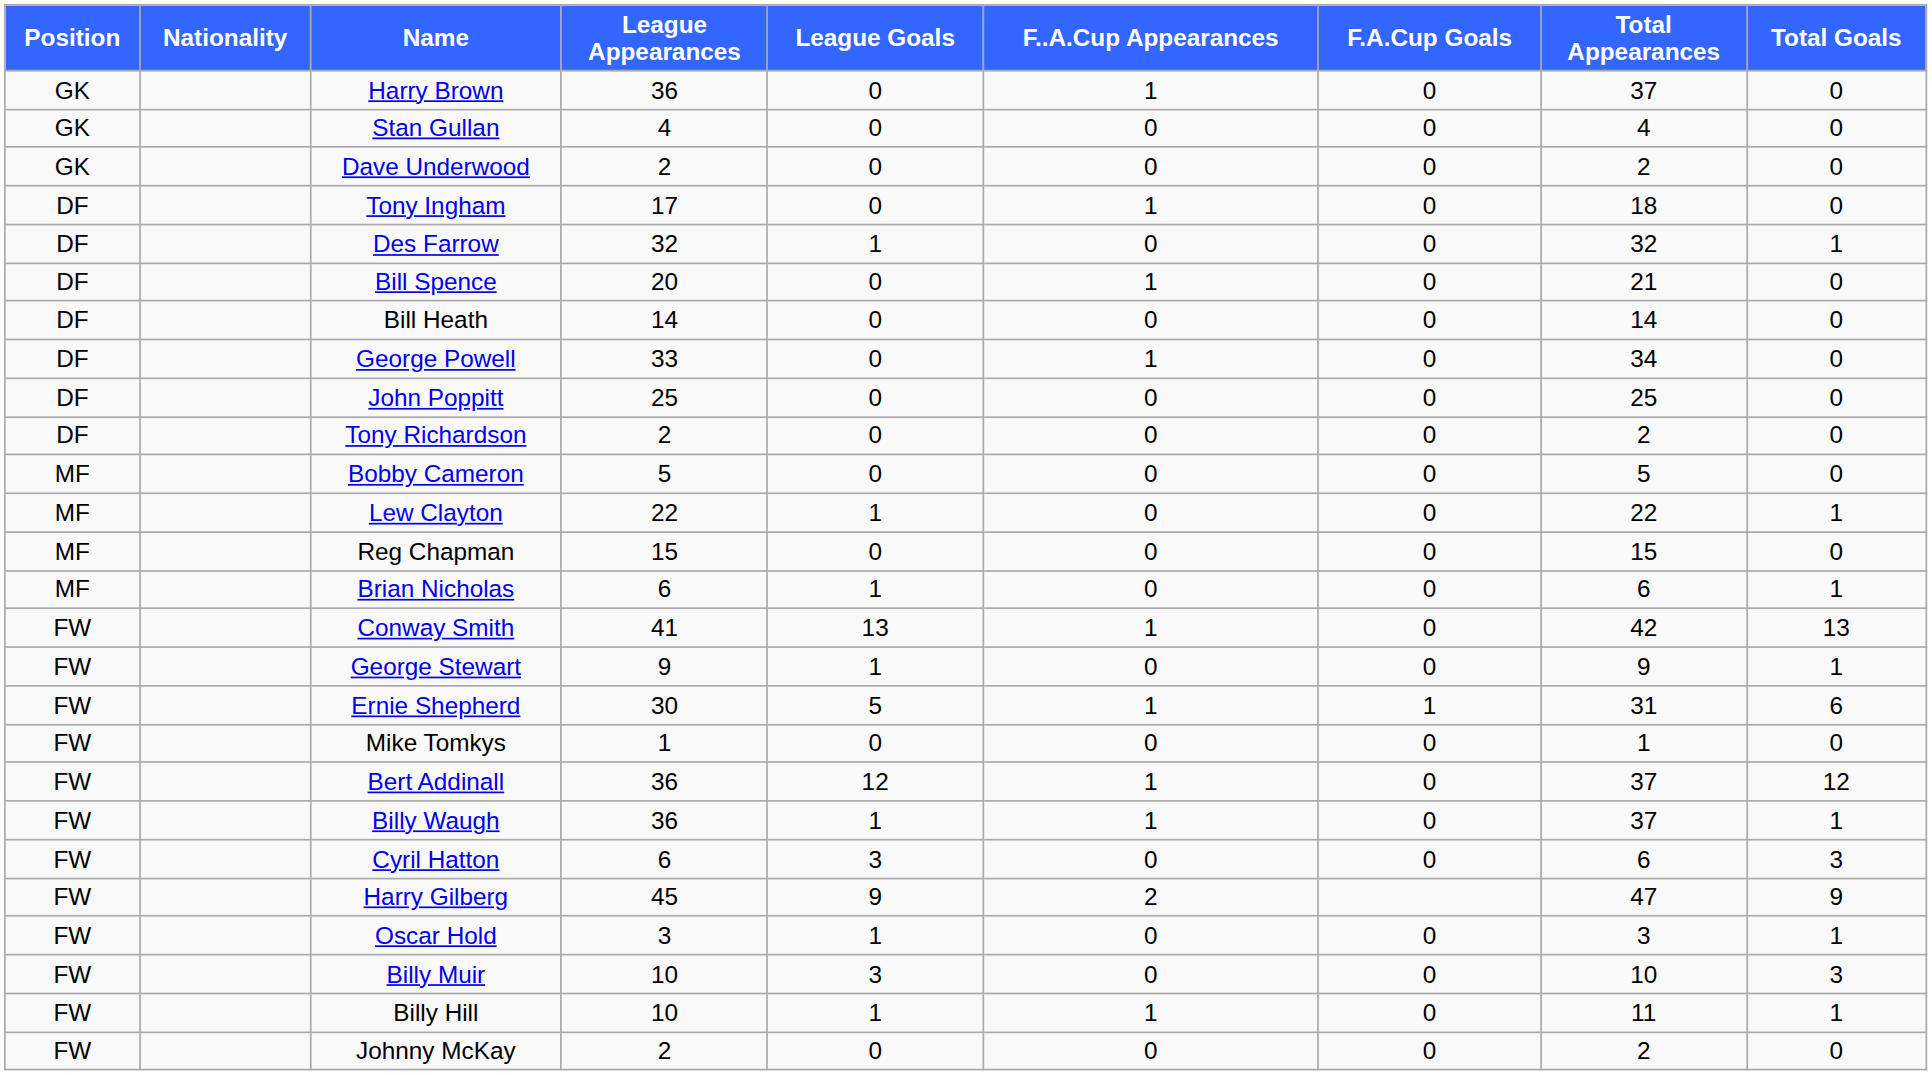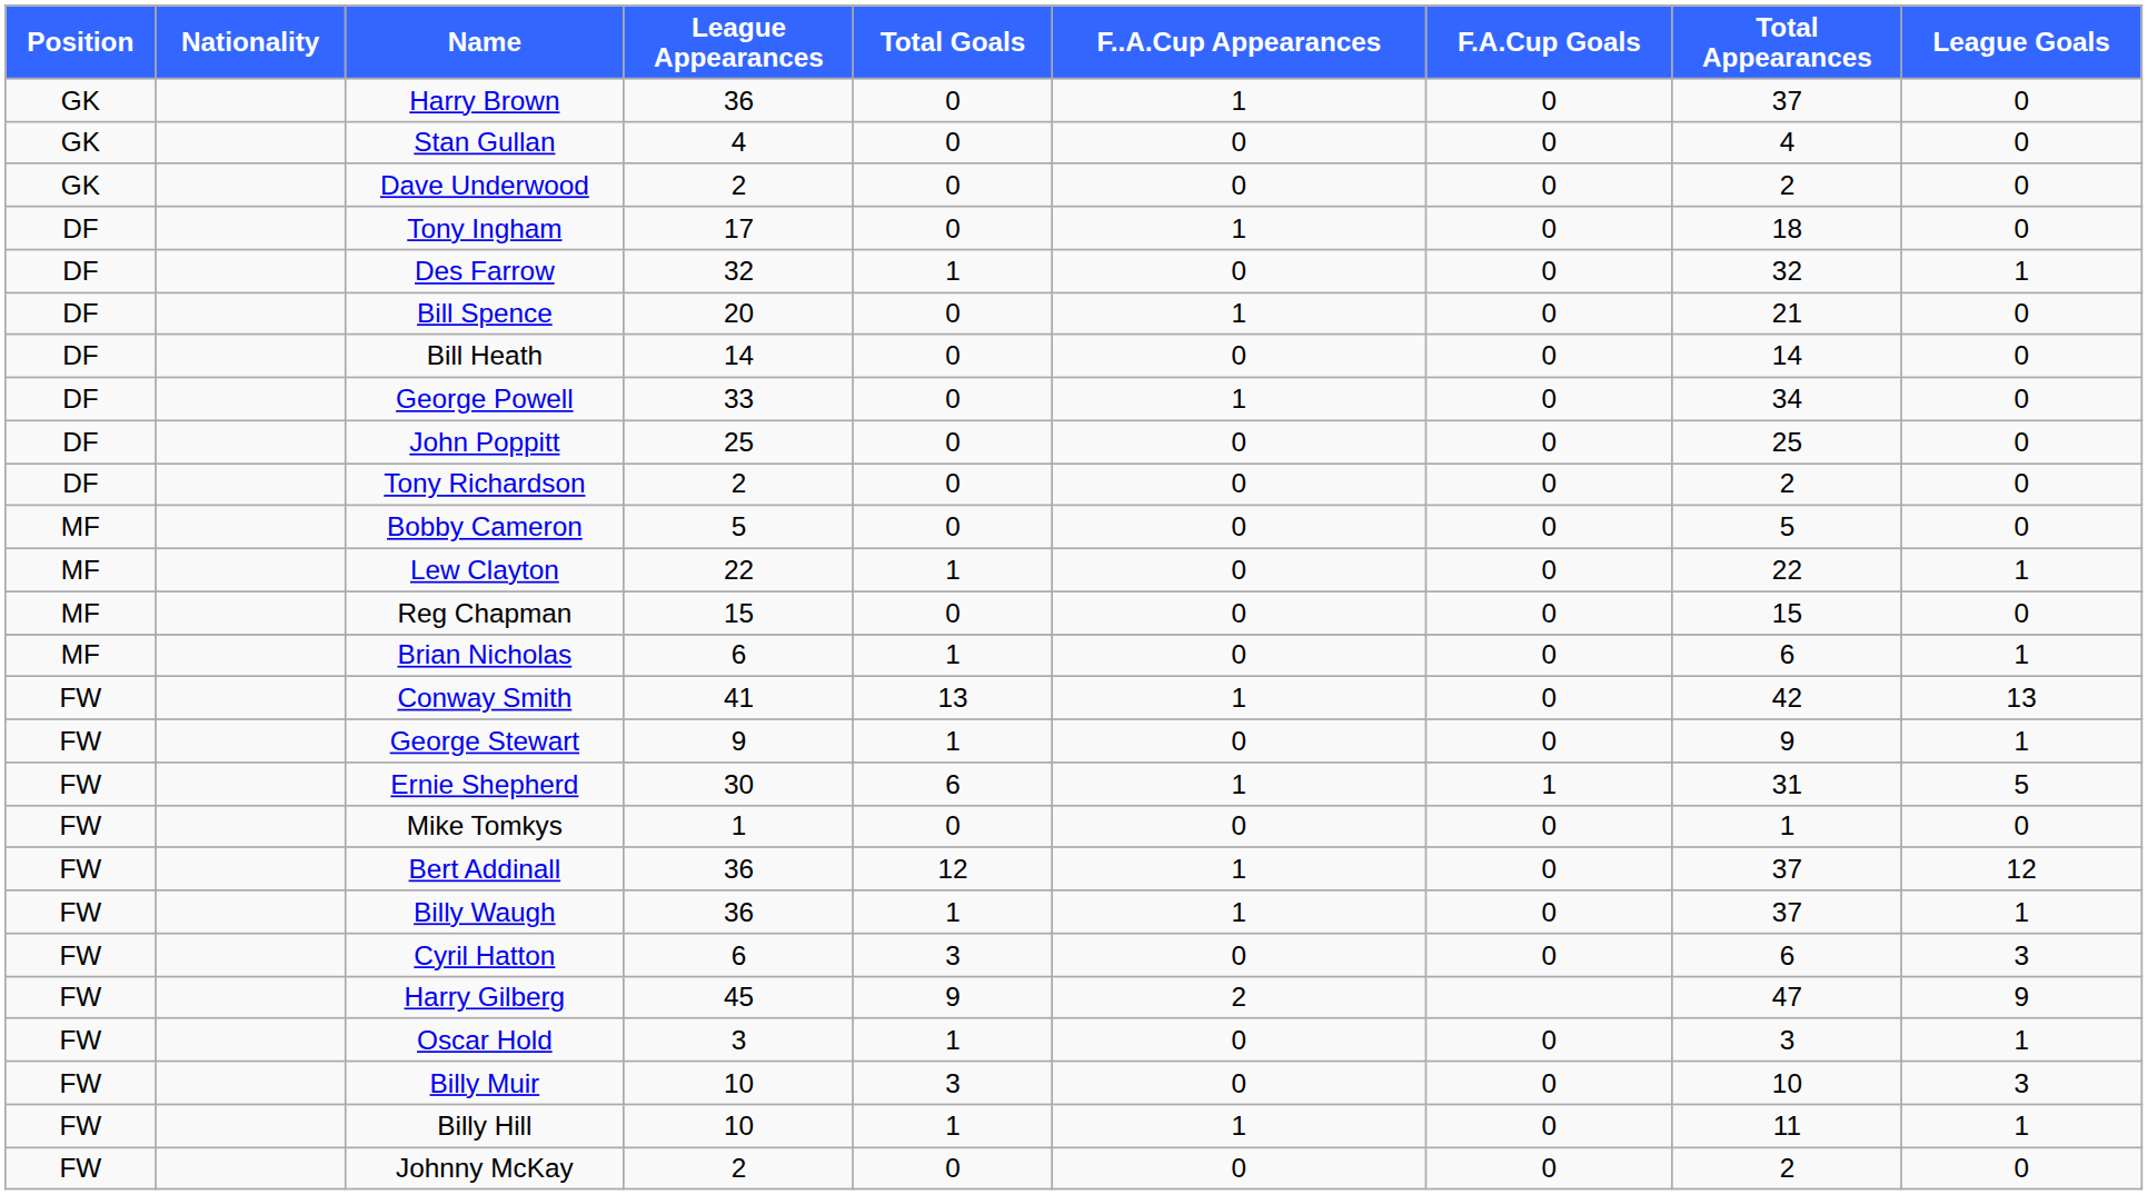columns swapped: League Goals <-> Total Goals
